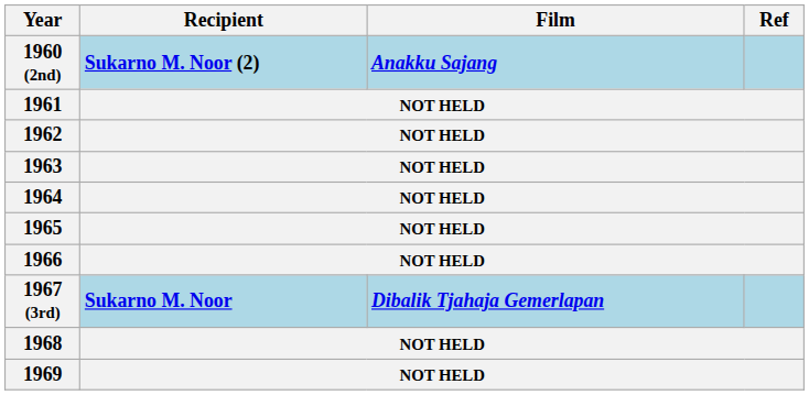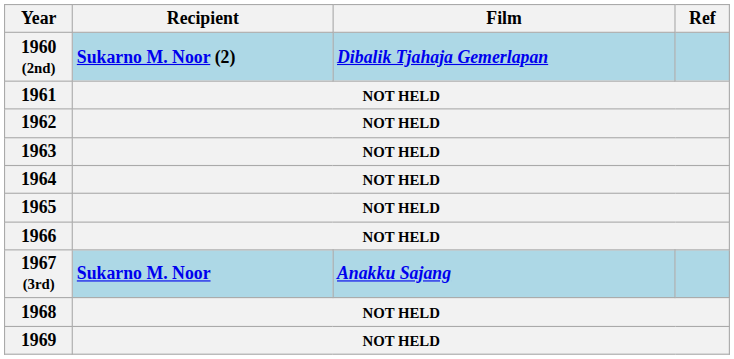1960 (2nd) | Film: Anakku Sajang -> Dibalik Tjahaja Gemerlapan
1967 (3rd) | Film: Dibalik Tjahaja Gemerlapan -> Anakku Sajang
